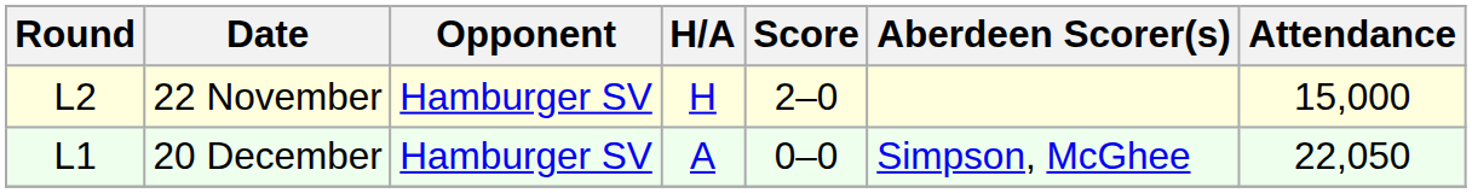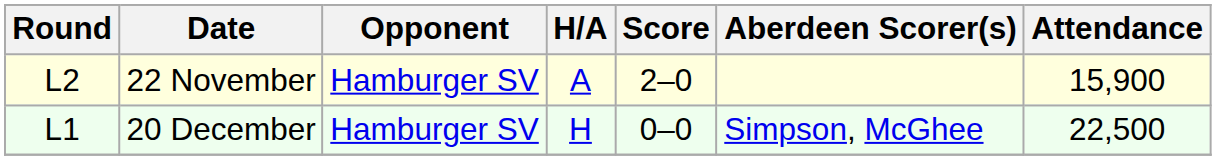22 November | H/A: H -> A
22 November | Attendance: 15,000 -> 15,900
20 December | H/A: A -> H
20 December | Attendance: 22,050 -> 22,500
